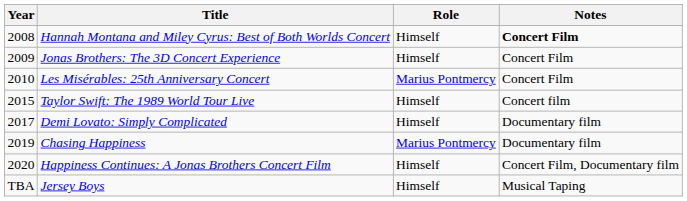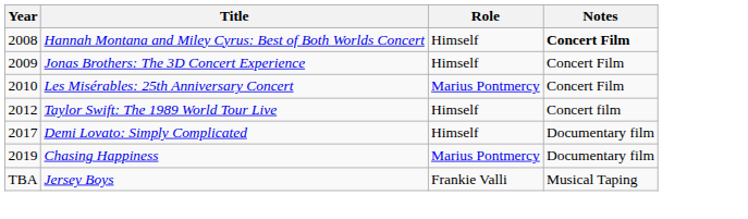Taylor Swift: The 1989 World Tour Live | Year: 2015 -> 2012
- row: 2020 | Happiness Continues: A Jonas Brothers Concert Film | Himself | Concert Film, Documentary film
Jersey Boys | Role: Himself -> Frankie Valli
